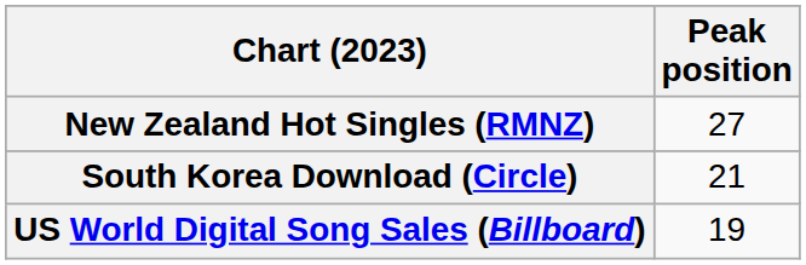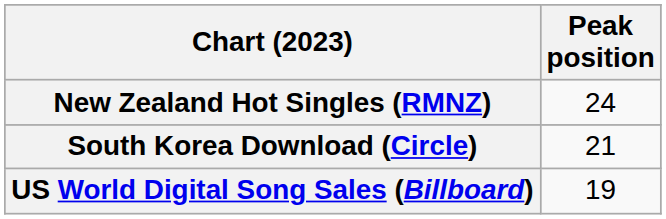New Zealand Hot Singles (RMNZ) | Peak position: 27 -> 24
